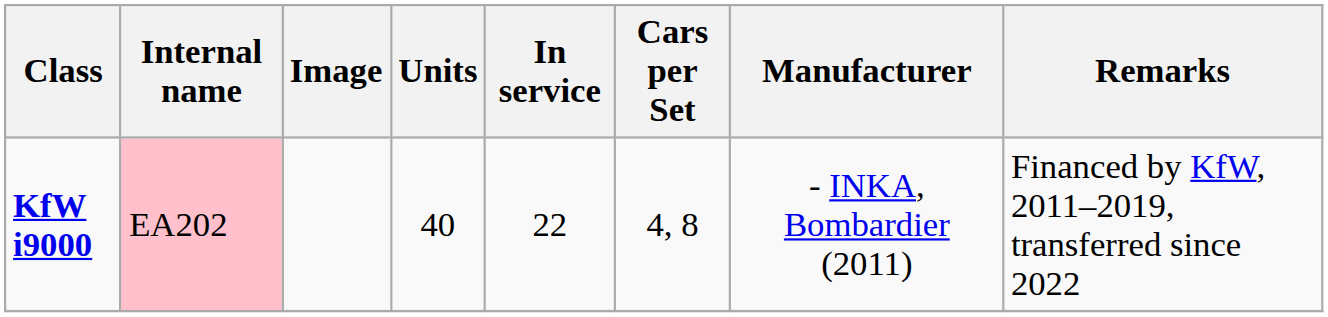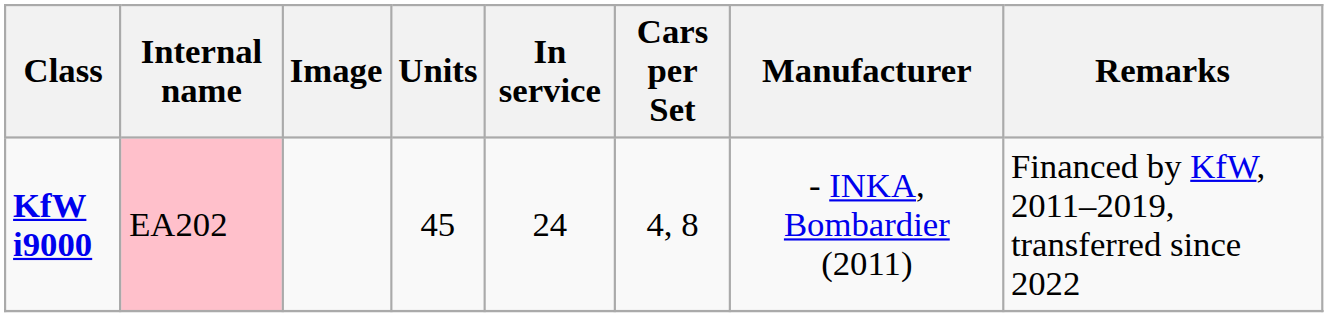KfW i9000 | Units: 40 -> 45
KfW i9000 | In service: 22 -> 24
